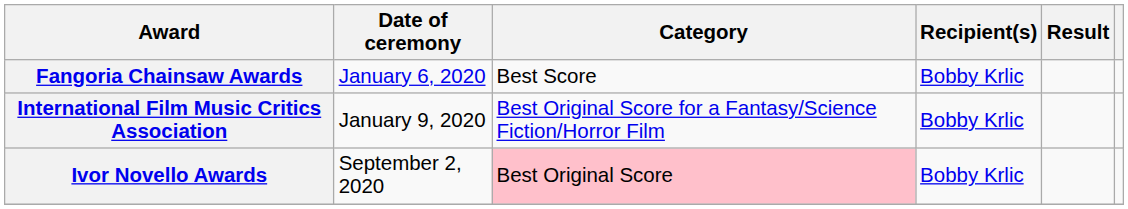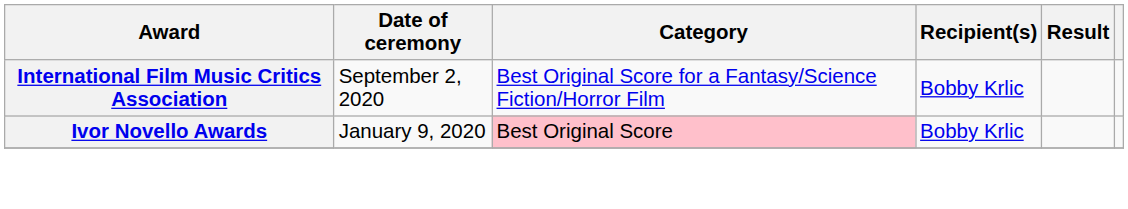- row: Fangoria Chainsaw Awards | January 6, 2020 | Best Score | Bobby Krlic
International Film Music Critics Association | Date of ceremony: January 9, 2020 -> September 2, 2020
Ivor Novello Awards | Date of ceremony: September 2, 2020 -> January 9, 2020
